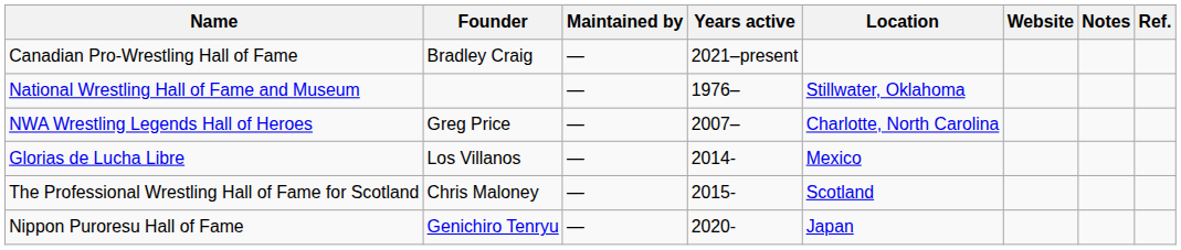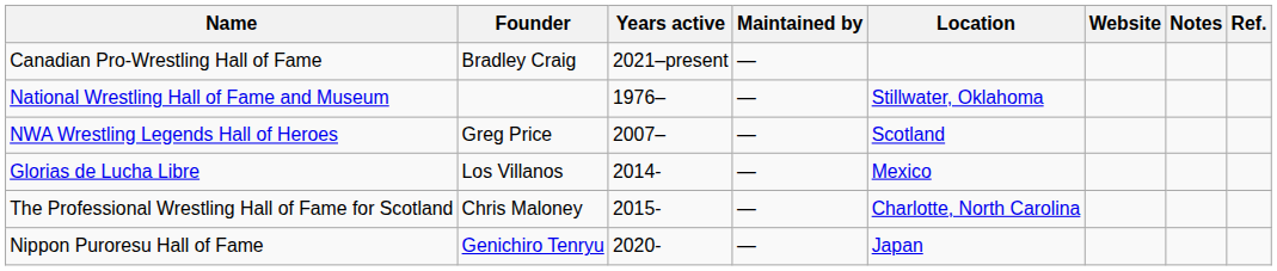columns swapped: Maintained by <-> Years active
NWA Wrestling Legends Hall of Heroes | Location: Charlotte, North Carolina -> Scotland
The Professional Wrestling Hall of Fame for Scotland | Location: Scotland -> Charlotte, North Carolina
